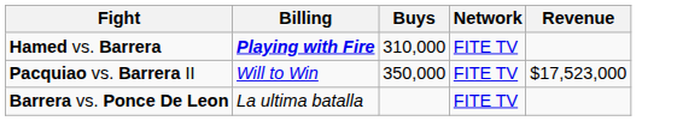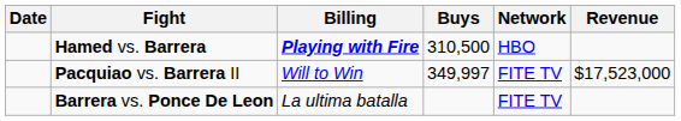+ column: Date
Hamed vs. Barrera | Buys: 310,000 -> 310,500
Hamed vs. Barrera | Network: FITE TV -> HBO
Pacquiao vs. Barrera II | Buys: 350,000 -> 349,997
